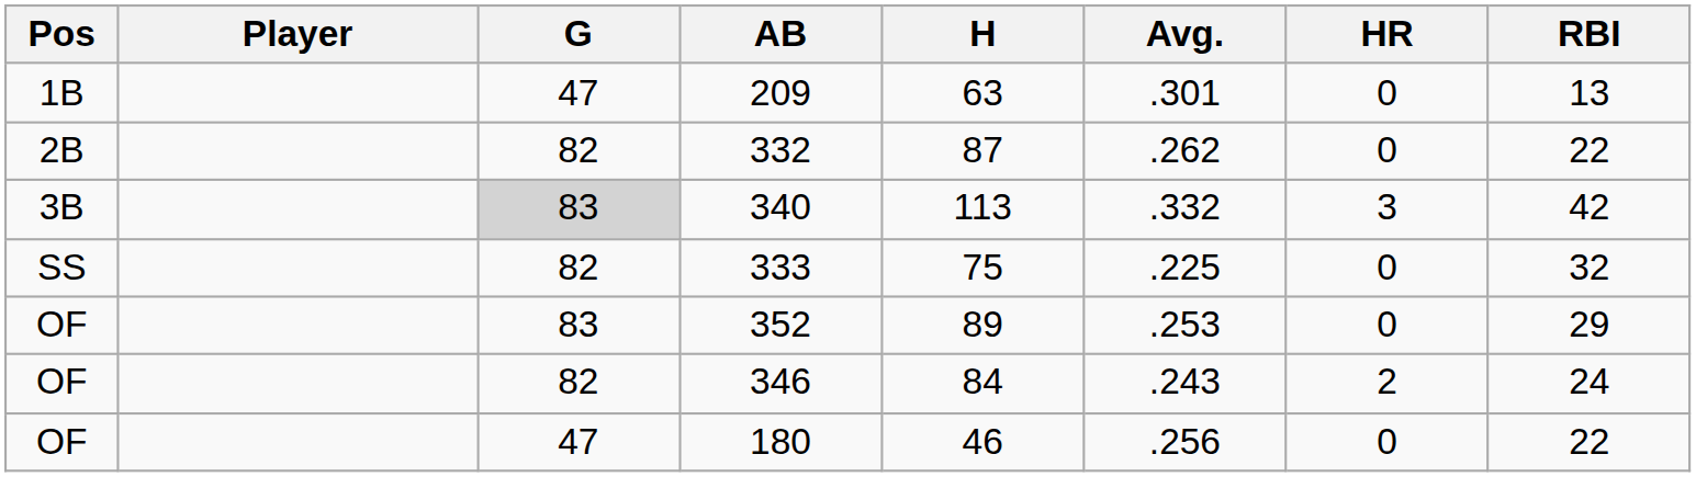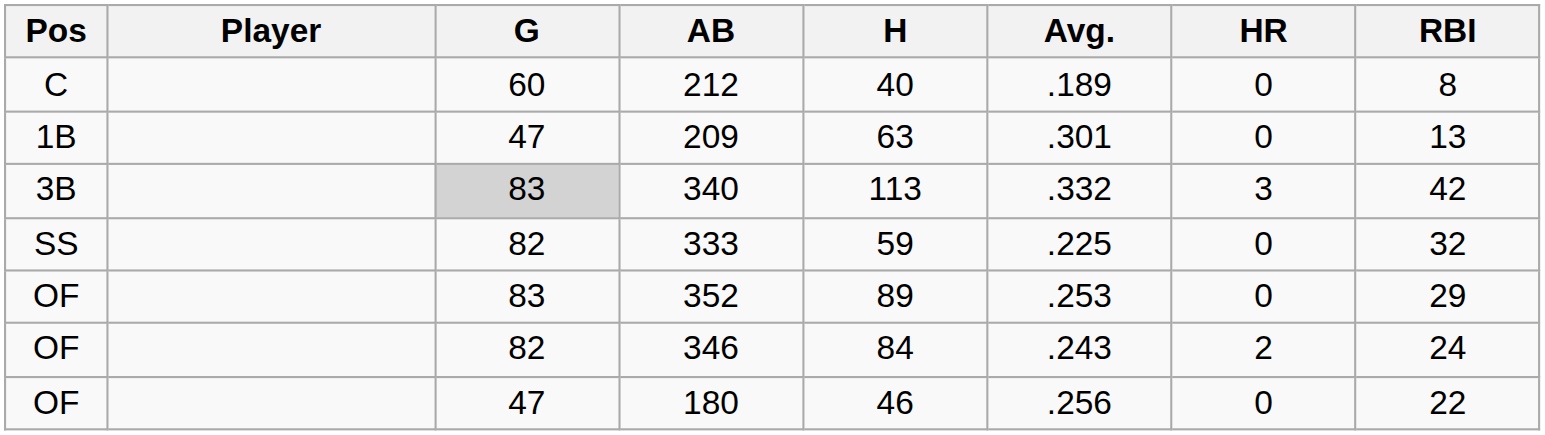+ row: C | 60 | 212 | 40 | .189 | 0 | 8
- row: 2B | 82 | 332 | 87 | .262 | 0 | 22
333 | H: 75 -> 59
